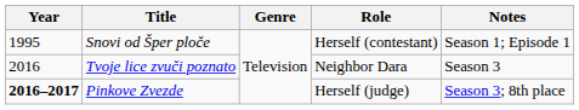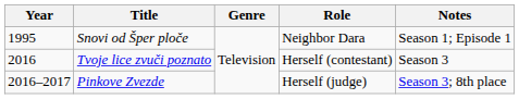Snovi od Šper ploče | Role: Herself (contestant) -> Neighbor Dara
Tvoje lice zvuči poznato | Role: Neighbor Dara -> Herself (contestant)
Pinkove Zvezde | Year: bold -> normal
